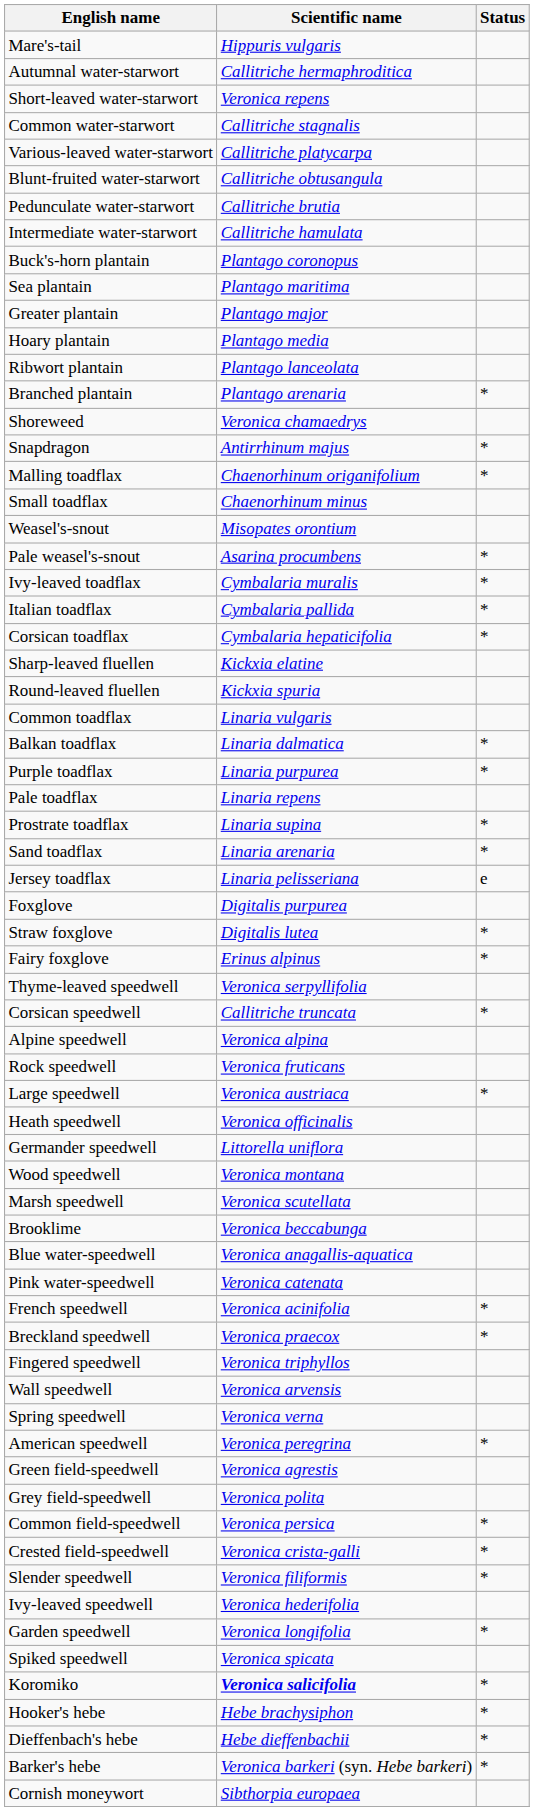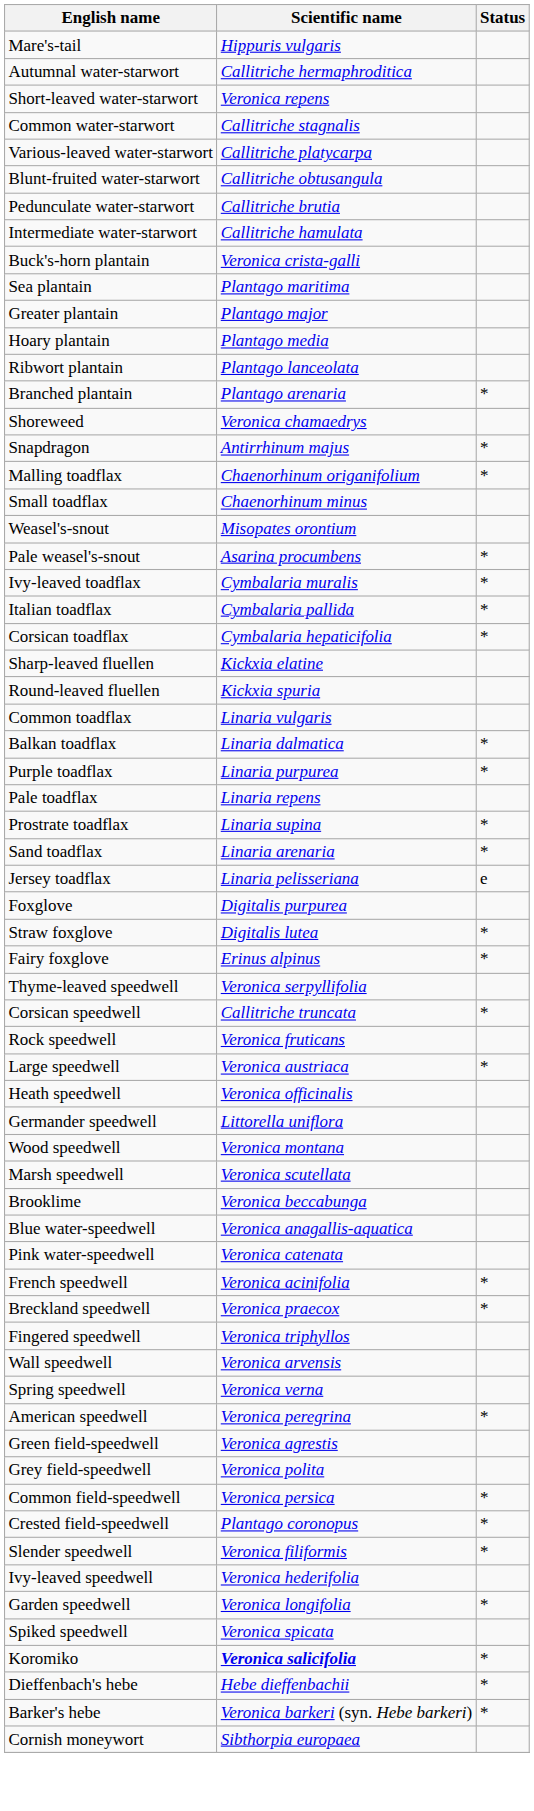Buck's-horn plantain | Scientific name: Plantago coronopus -> Veronica crista-galli
- row: Alpine speedwell | Veronica alpina
Crested field-speedwell | Scientific name: Veronica crista-galli -> Plantago coronopus
- row: Hooker's hebe | Hebe brachysiphon | *
